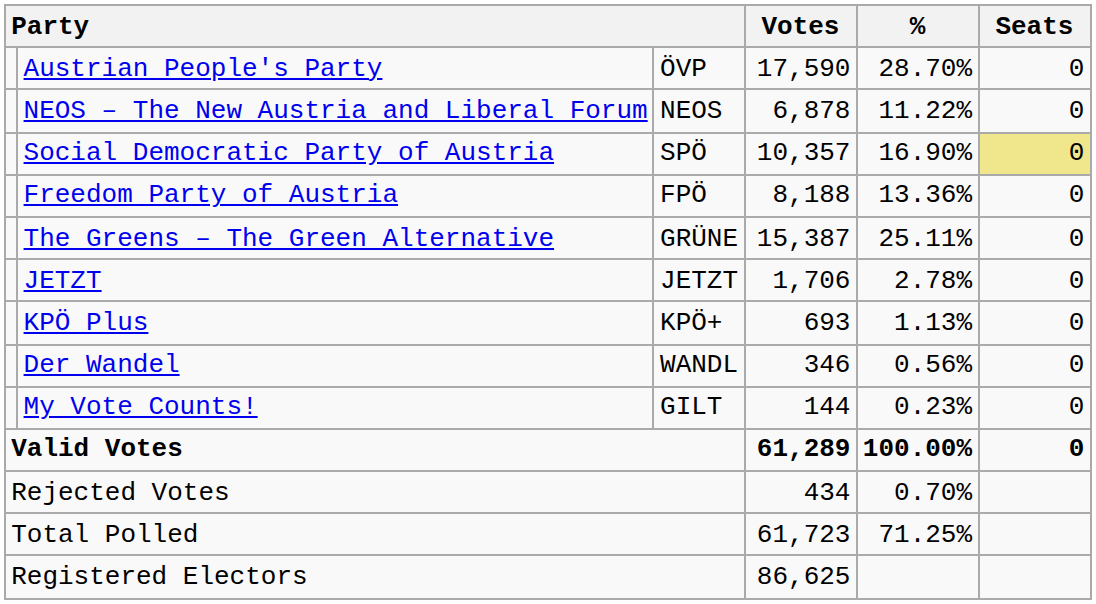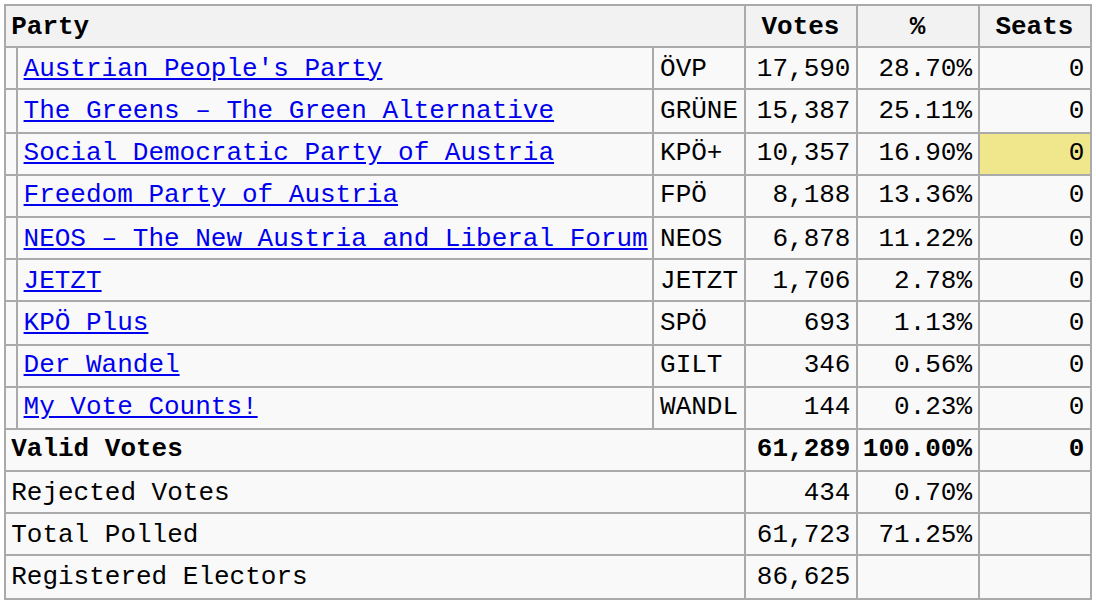rows swapped: The Greens – The Green Alternative <-> NEOS – The New Austria and Liberal Forum
Social Democratic Party of Austria | column 3: SPÖ -> KPÖ+
KPÖ Plus | column 3: KPÖ+ -> SPÖ
Der Wandel | column 3: WANDL -> GILT
My Vote Counts! | column 3: GILT -> WANDL
